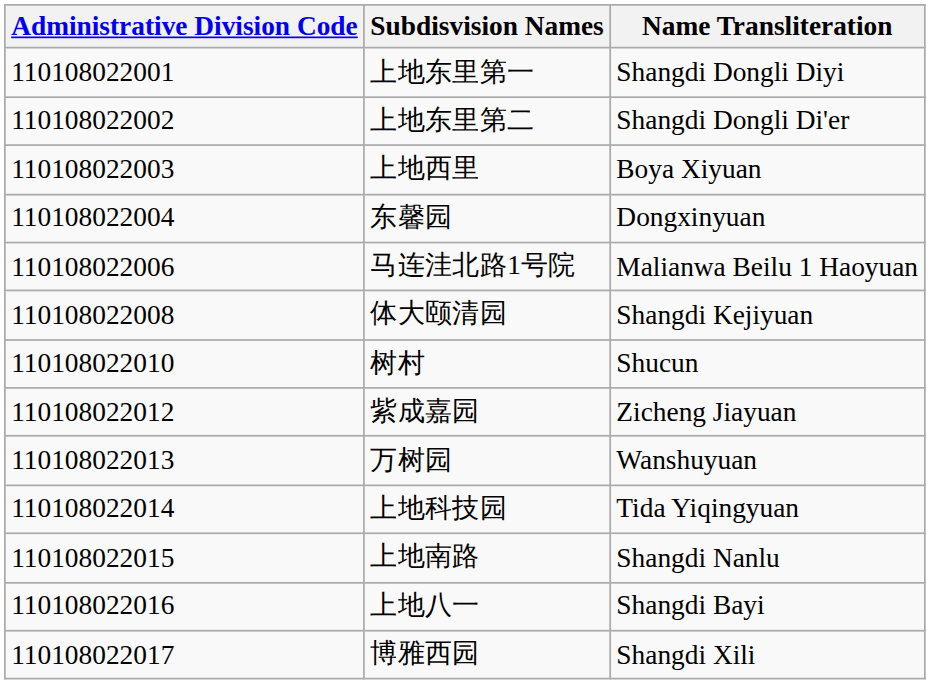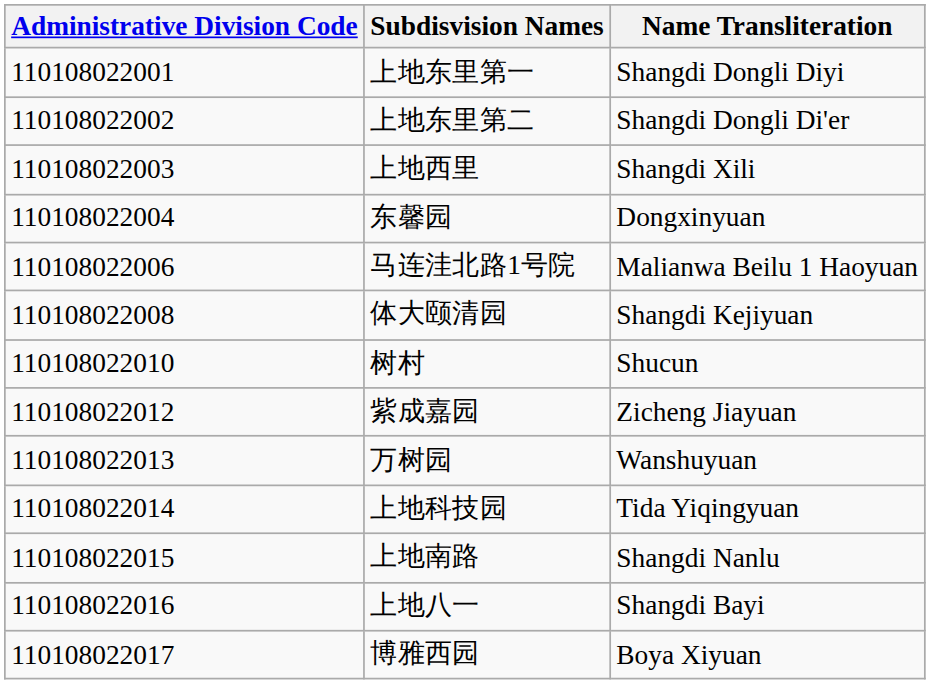上地西里 | Name Transliteration: Boya Xiyuan -> Shangdi Xili
博雅西园 | Name Transliteration: Shangdi Xili -> Boya Xiyuan
